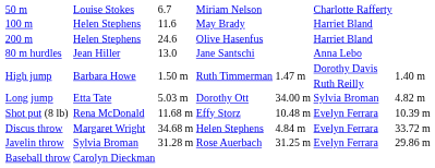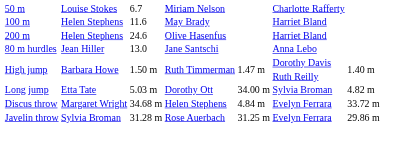- row: Shot put (8 lb) | Rena McDonald | 11.68 m | Effy Storz | 10.48 m | Evelyn Ferrara | 10.39 m
- row: Baseball throw | Carolyn Dieckman
